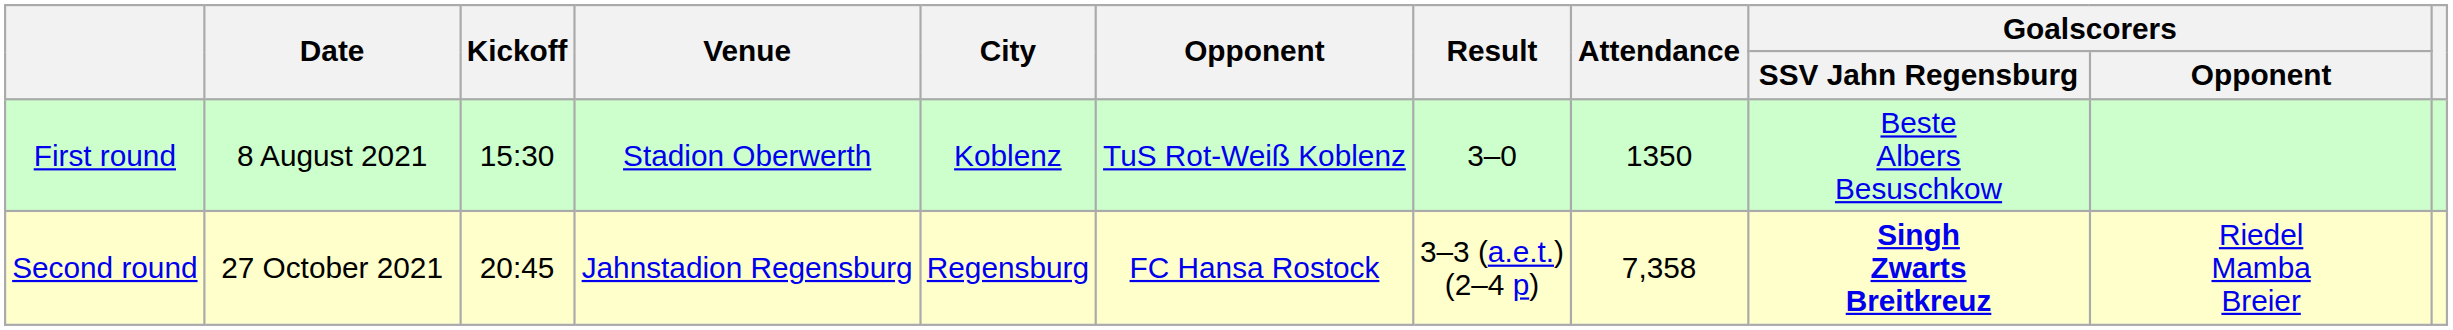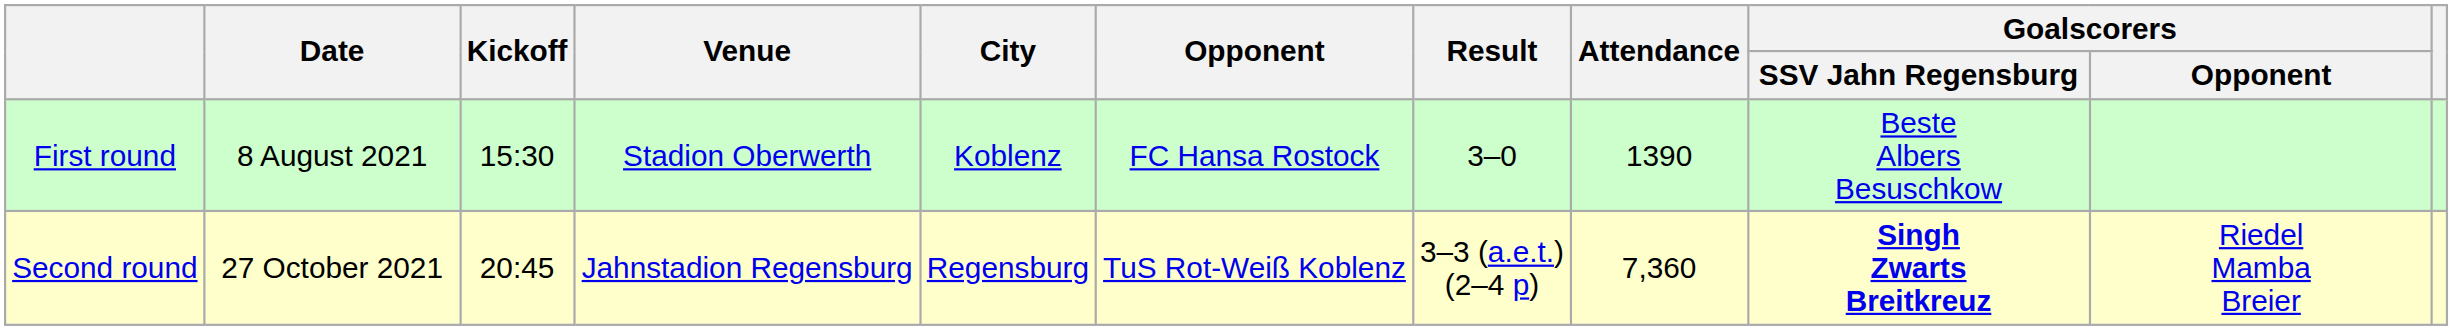First round | Opponent: TuS Rot-Weiß Koblenz -> FC Hansa Rostock
First round | Attendance: 1350 -> 1390
Second round | Opponent: FC Hansa Rostock -> TuS Rot-Weiß Koblenz
Second round | Attendance: 7,358 -> 7,360
